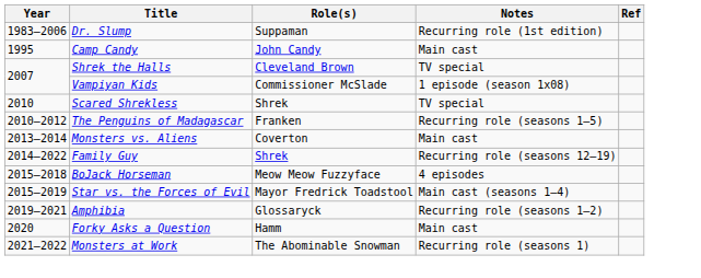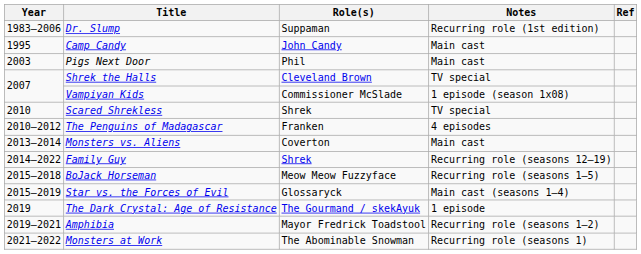+ row: 2003 | Pigs Next Door | Phil | Main cast
The Penguins of Madagascar | Notes: Recurring role (seasons 1–5) -> 4 episodes
BoJack Horseman | Notes: 4 episodes -> Recurring role (seasons 1–5)
Star vs. the Forces of Evil | Role(s): Mayor Fredrick Toadstool -> Glossaryck
+ row: 2019 | The Dark Crystal: Age of Resistance | The Gourmand / skekAyuk | 1 episode
Amphibia | Role(s): Glossaryck -> Mayor Fredrick Toadstool
- row: 2020 | Forky Asks a Question | Hamm | Main cast
